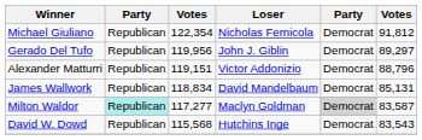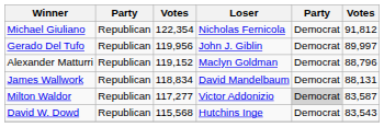Gerado Del Tufo | column 6: 89,297 -> 89,997
Alexander Matturri | column 3: 119,151 -> 119,152
Alexander Matturri | Loser: Victor Addonizio -> Maclyn Goldman
James Wallwork | column 6: 85,131 -> 88,131
Milton Waldor | column 2: paleturquoise background -> no background
Milton Waldor | Loser: Maclyn Goldman -> Victor Addonizio
